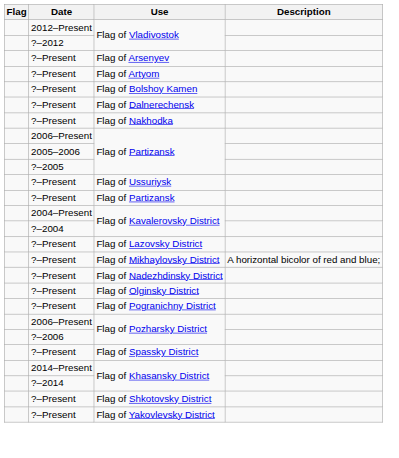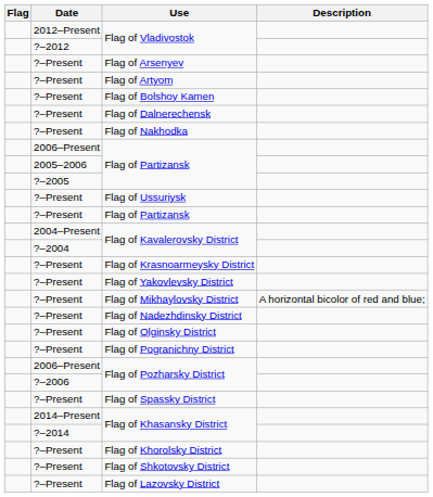+ row: ?–Present | Flag of Krasnoarmeysky District
rows swapped: Flag of Lazovsky District <-> Flag of Yakovlevsky District
+ row: ?–Present | Flag of Khorolsky District
